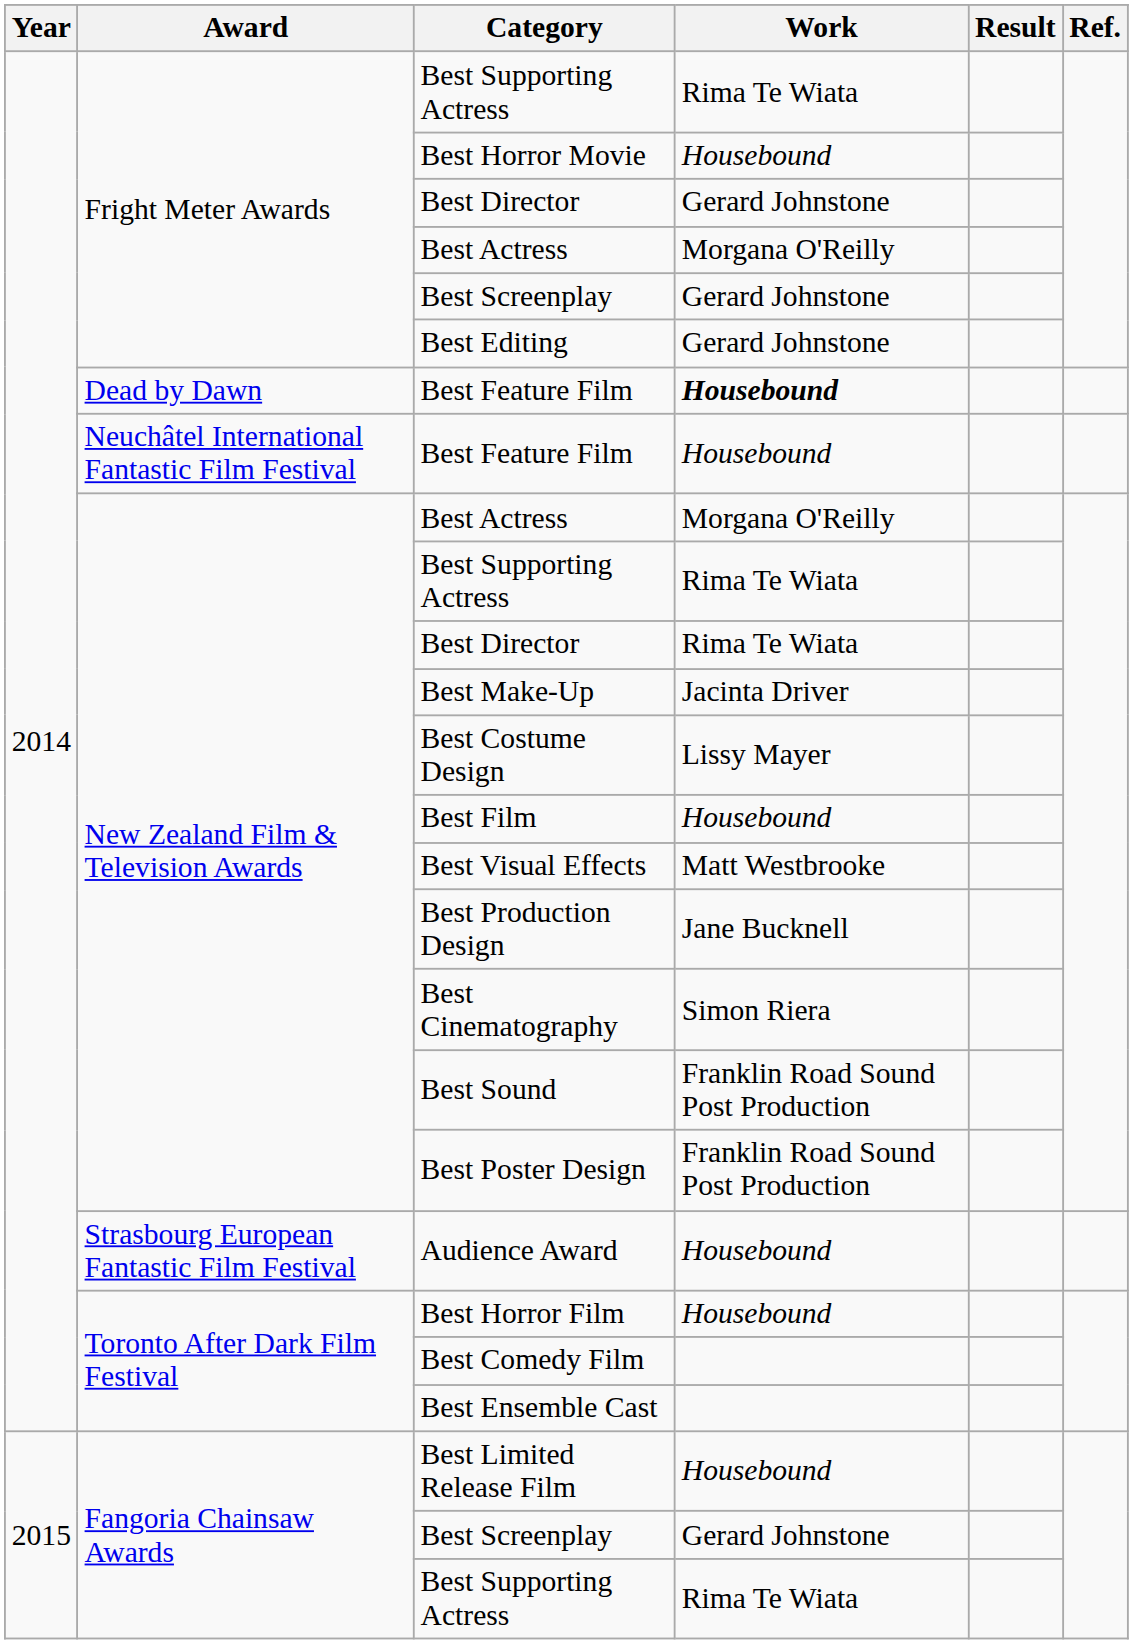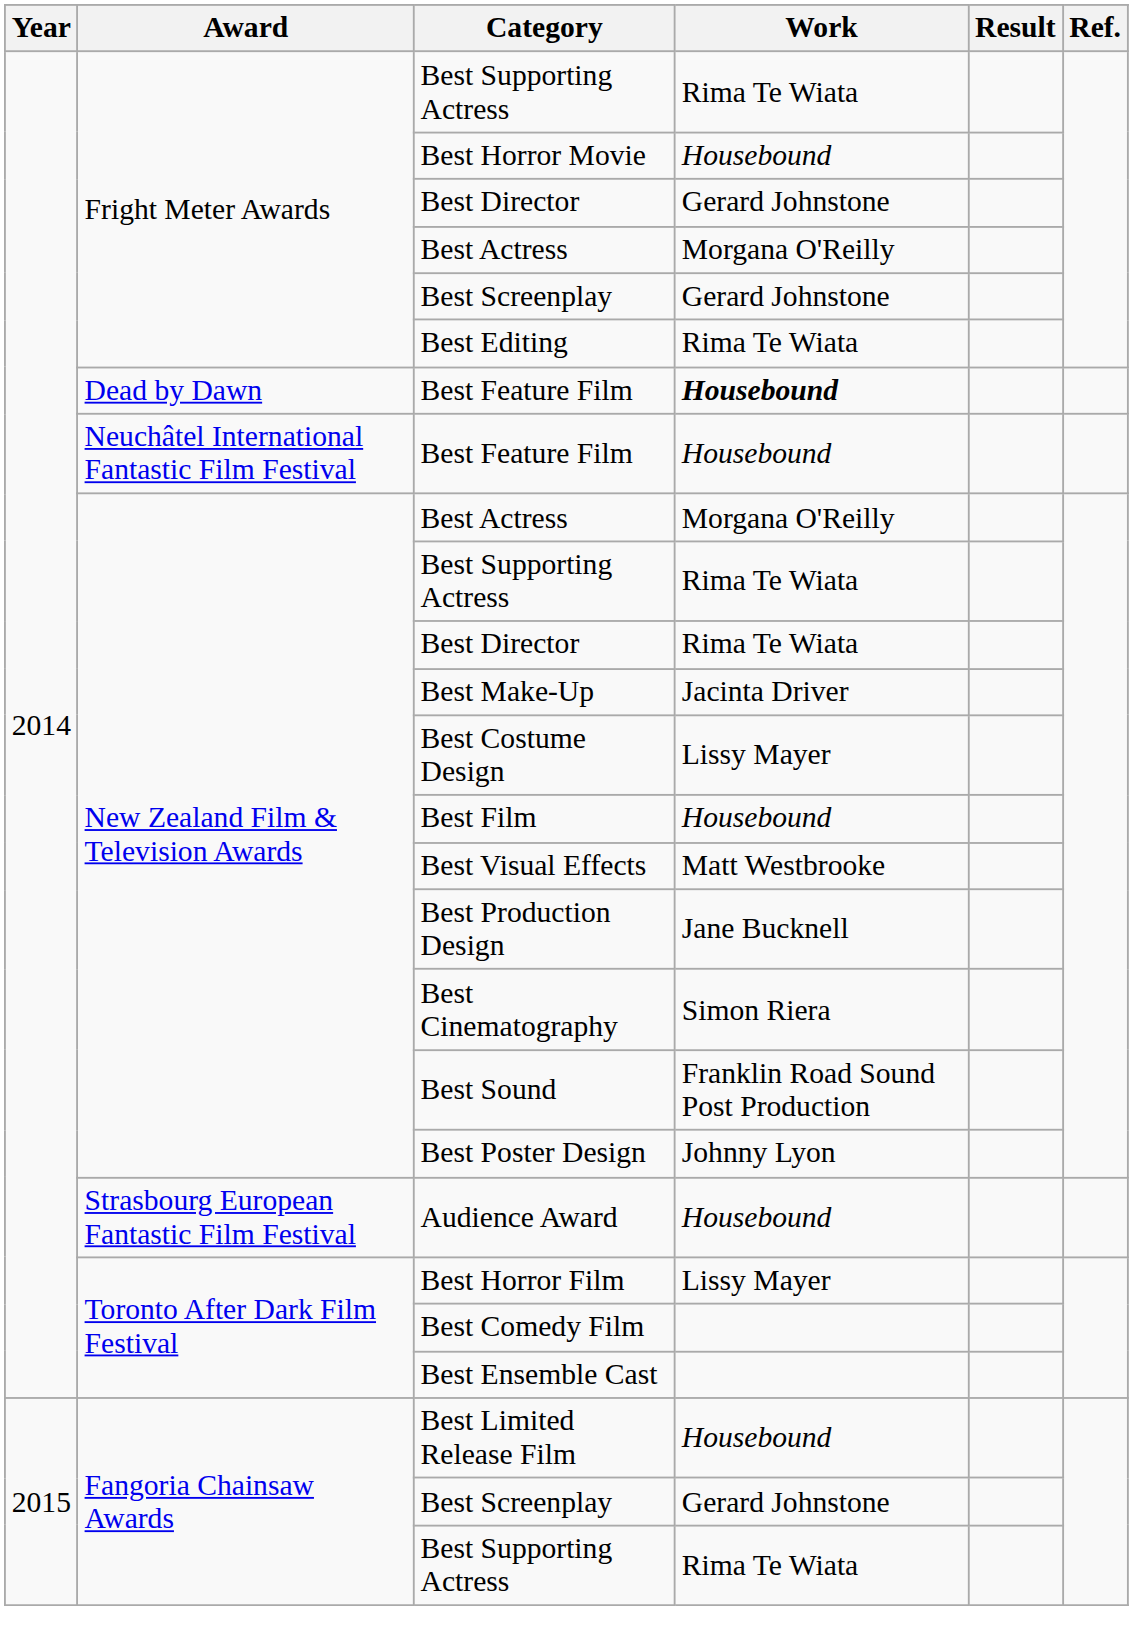Best Editing | Work: Gerard Johnstone -> Rima Te Wiata
Best Poster Design | Work: Franklin Road Sound Post Production -> Johnny Lyon
Best Horror Film | Work: Housebound -> Lissy Mayer
